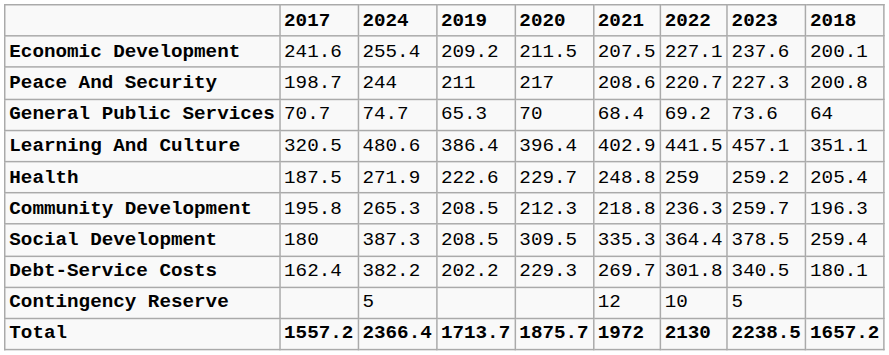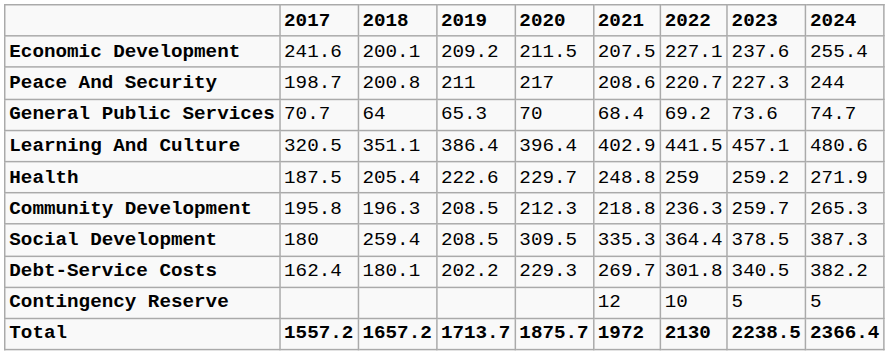columns swapped: 2018 <-> 2024
